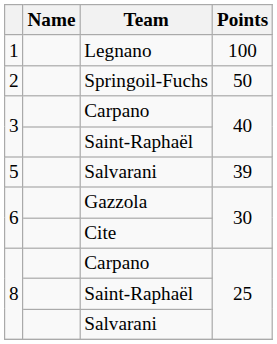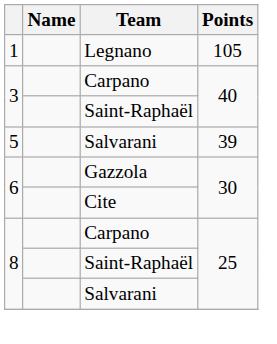Legnano | Points: 100 -> 105
- row: 2 | Springoil-Fuchs | 50
